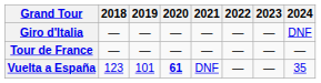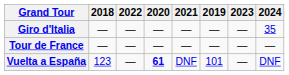columns swapped: 2019 <-> 2022
Giro d'Italia | 2024: DNF -> 35
Vuelta a España | 2024: 35 -> DNF
